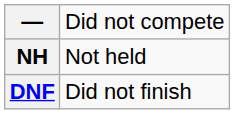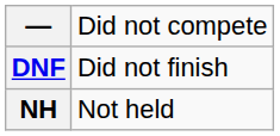rows swapped: DNF <-> NH
